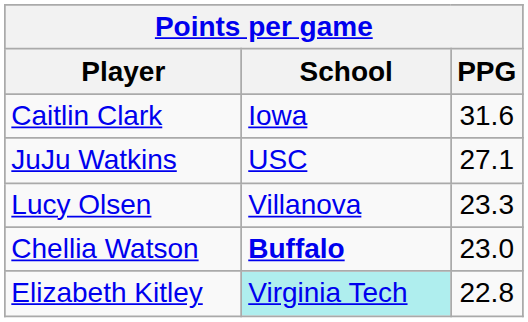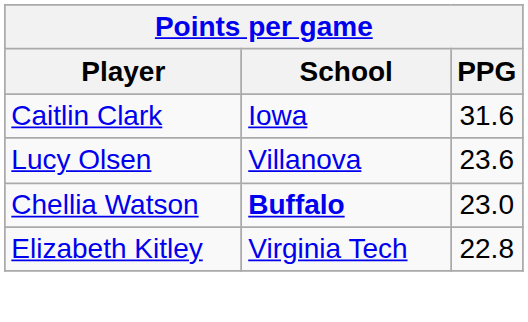- row: JuJu Watkins | USC | 27.1
Lucy Olsen | PPG: 23.3 -> 23.6
Elizabeth Kitley | School: paleturquoise background -> no background
